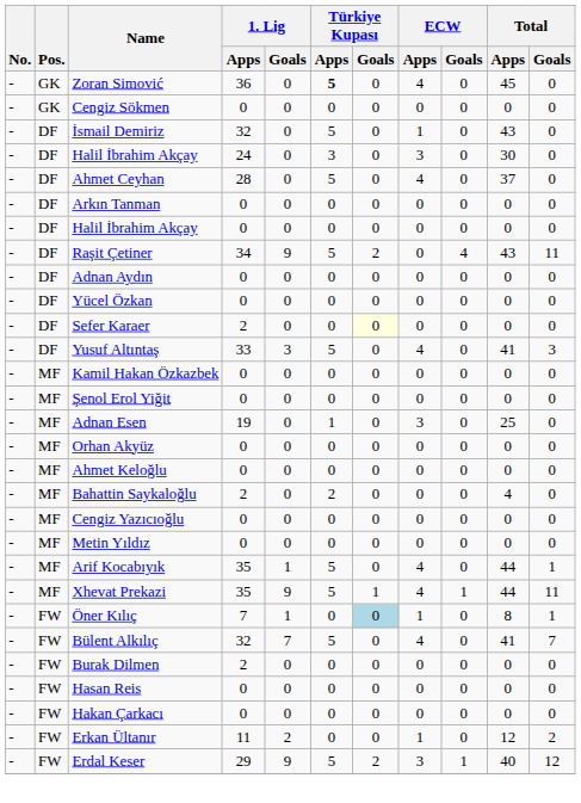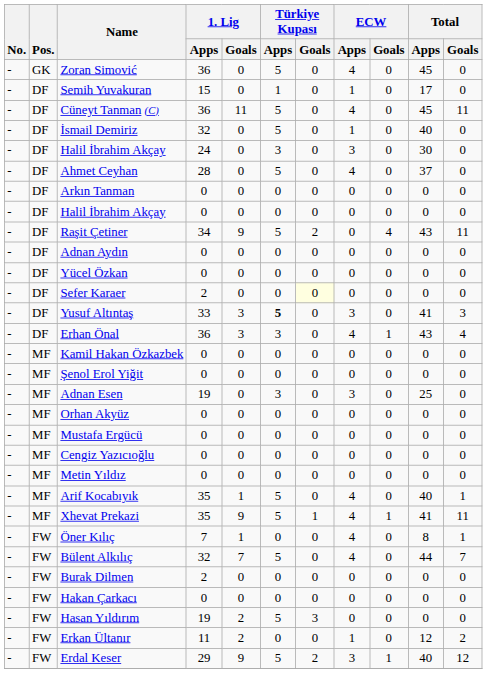Zoran Simović | Türkiye Kupası / Apps: bold -> normal
- row: - | GK | Cengiz Sökmen | 0 | 0 | 0 | 0 | 0 | 0 | 0 | 0
+ row: - | DF | Semih Yuvakuran | 15 | 0 | 1 | 0 | 1 | 0 | 17 | 0
+ row: - | DF | Cüneyt Tanman (C) | 36 | 11 | 5 | 0 | 4 | 0 | 45 | 11
İsmail Demiriz | Total / Apps: 43 -> 40
Yusuf Altıntaş | Türkiye Kupası / Apps: normal -> bold
Yusuf Altıntaş | ECW / Apps: 4 -> 3
+ row: - | DF | Erhan Önal | 36 | 3 | 3 | 0 | 4 | 1 | 43 | 4
Adnan Esen | Türkiye Kupası / Apps: 1 -> 3
- row: - | MF | Ahmet Keloğlu | 0 | 0 | 0 | 0 | 0 | 0 | 0 | 0
- row: - | MF | Bahattin Saykaloğlu | 2 | 0 | 2 | 0 | 0 | 0 | 4 | 0
+ row: - | MF | Mustafa Ergücü | 0 | 0 | 0 | 0 | 0 | 0 | 0 | 0
Arif Kocabıyık | Total / Apps: 44 -> 40
Xhevat Prekazi | Total / Apps: 44 -> 41
Öner Kılıç | Türkiye Kupası / Goals: lightblue background -> no background
Öner Kılıç | ECW / Apps: 1 -> 4
Bülent Alkılıç | Total / Apps: 41 -> 44
- row: - | FW | Hasan Reis | 0 | 0 | 0 | 0 | 0 | 0 | 0 | 0
+ row: - | FW | Hasan Yıldırım | 19 | 2 | 5 | 3 | 0 | 0 | 0 | 0
